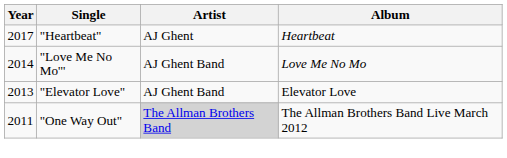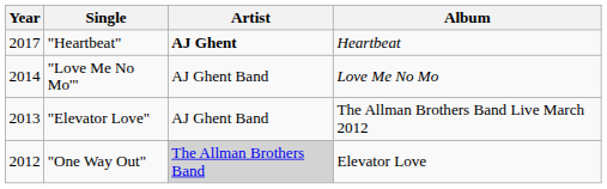"Heartbeat" | Artist: normal -> bold
"Elevator Love" | Album: Elevator Love -> The Allman Brothers Band Live March 2012
"One Way Out" | Year: 2011 -> 2012
"One Way Out" | Album: The Allman Brothers Band Live March 2012 -> Elevator Love
